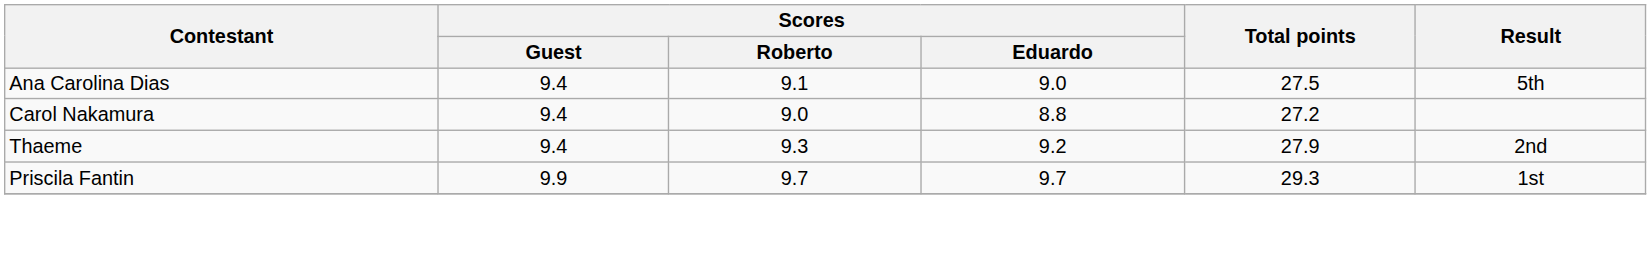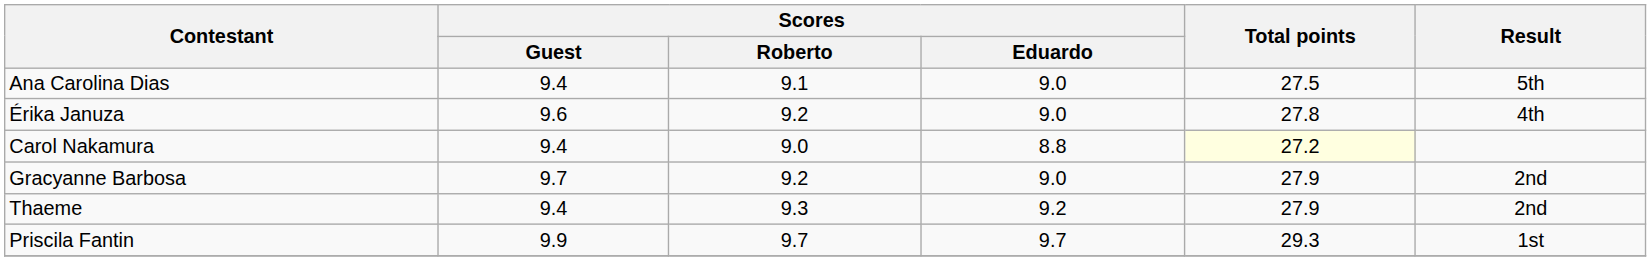+ row: Érika Januza | 9.6 | 9.2 | 9.0 | 27.8 | 4th
Carol Nakamura | Total points: no background -> lightyellow background
+ row: Gracyanne Barbosa | 9.7 | 9.2 | 9.0 | 27.9 | 2nd
